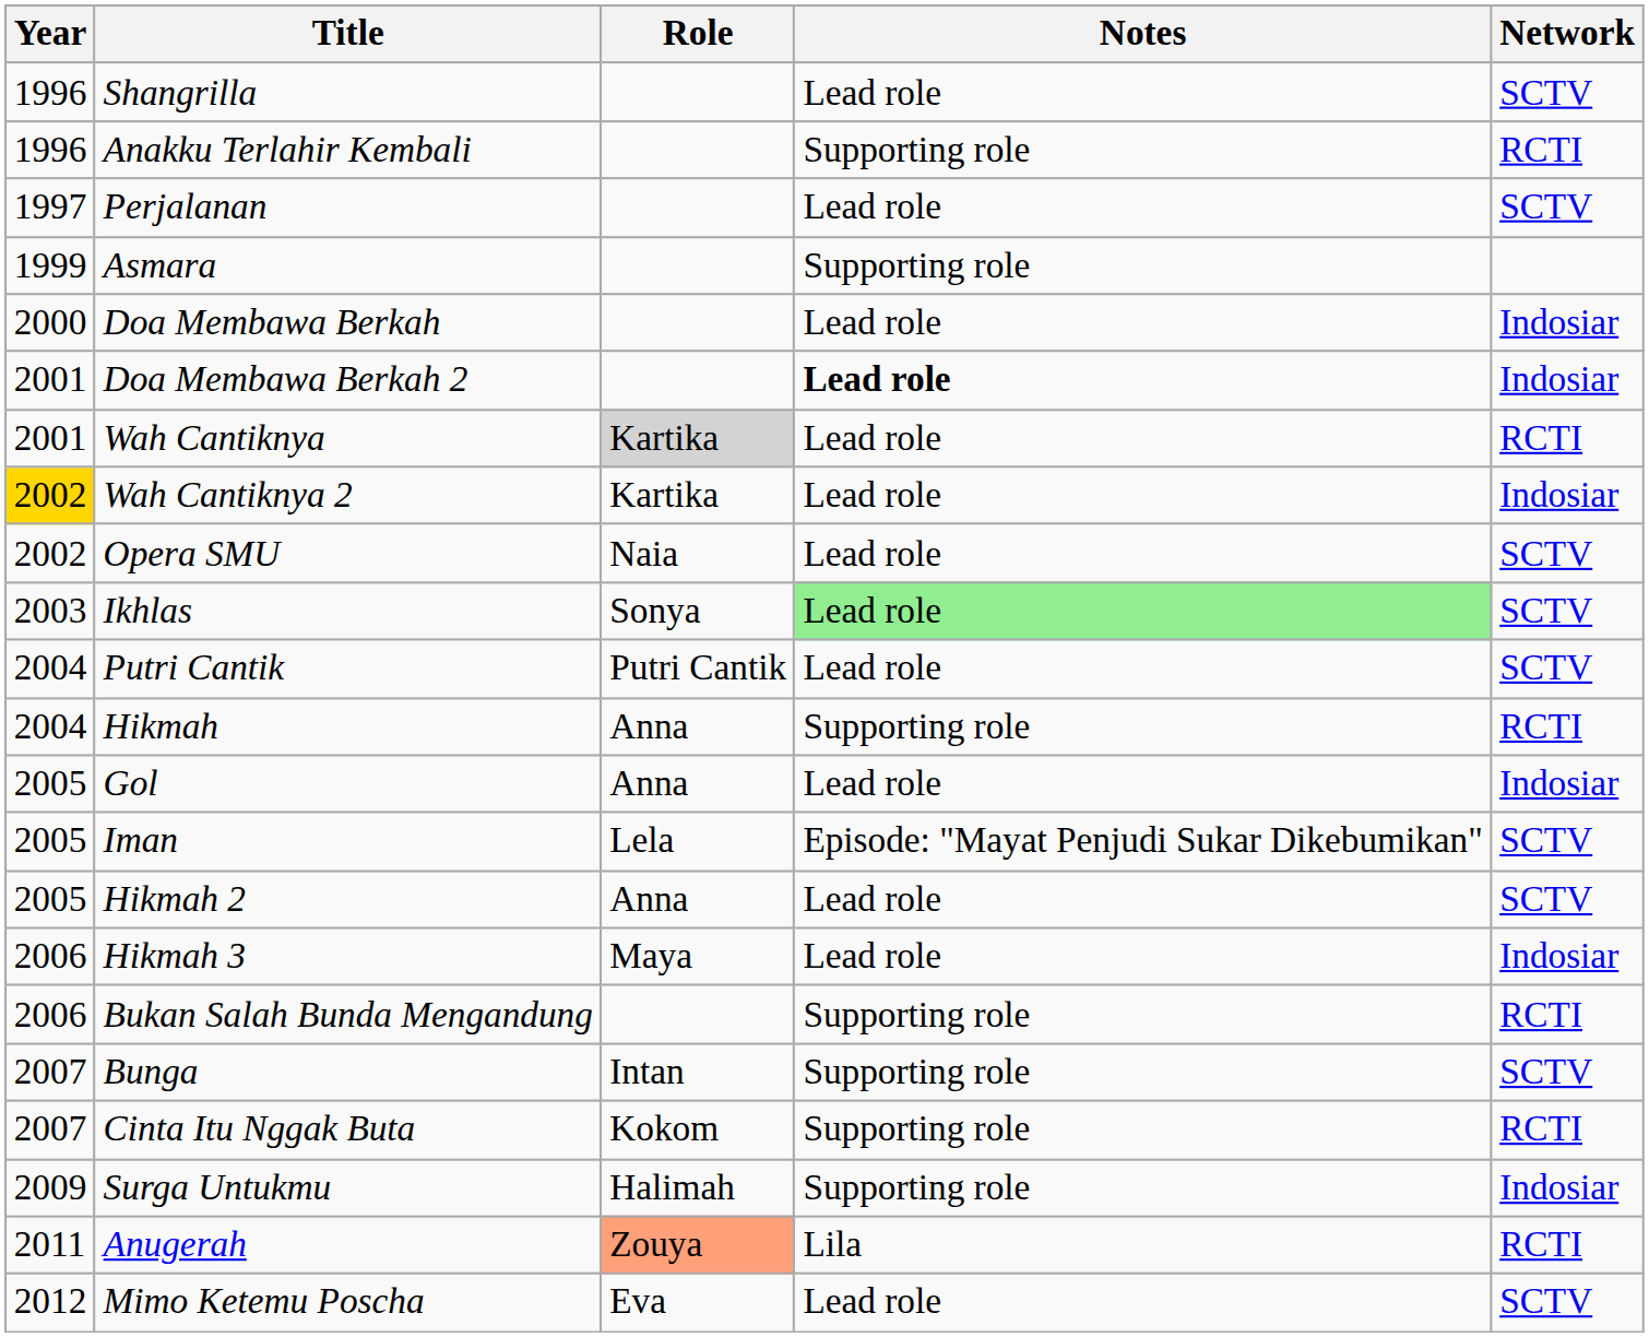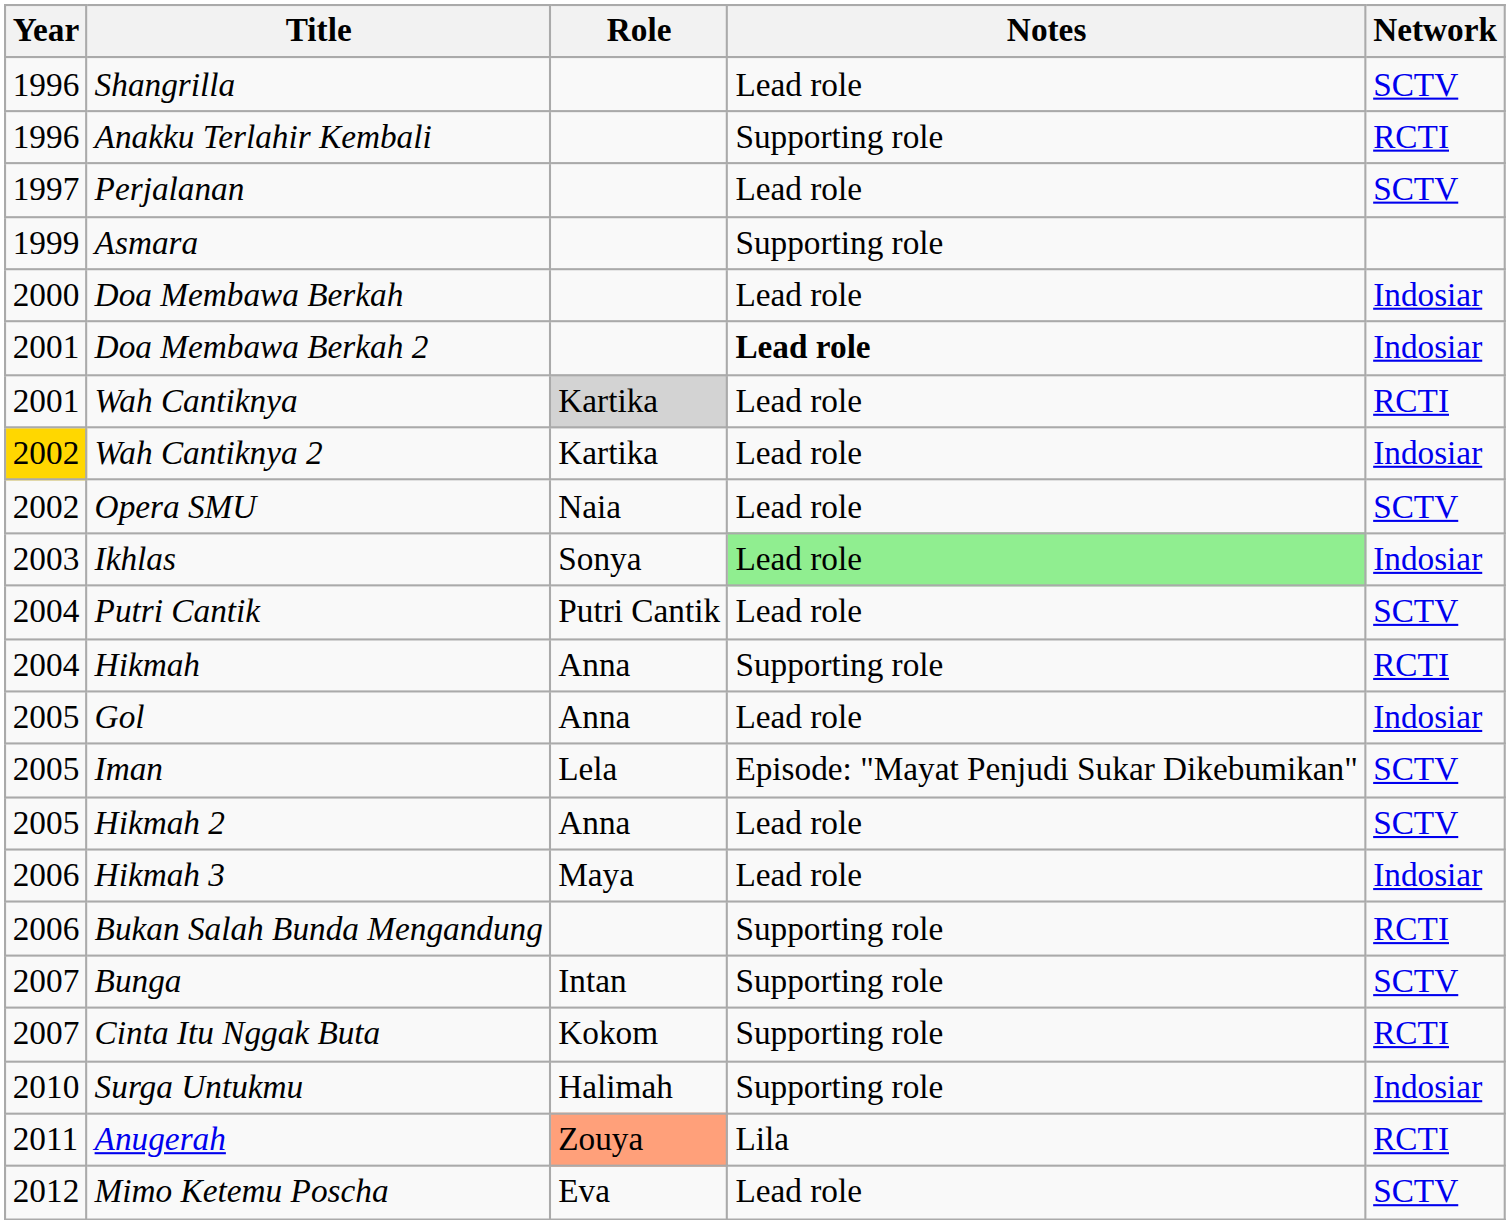Ikhlas | Network: SCTV -> Indosiar
Surga Untukmu | Year: 2009 -> 2010
